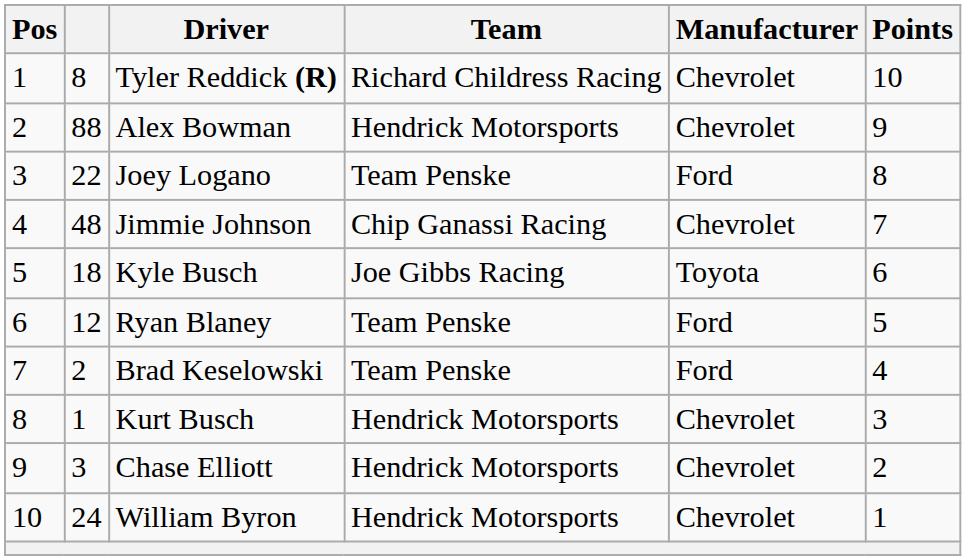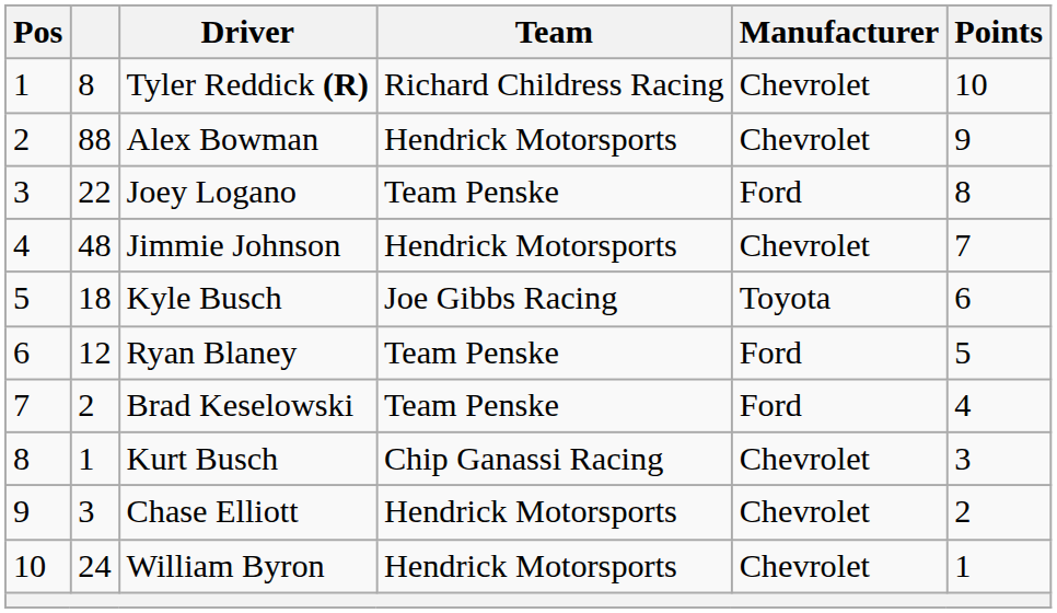Jimmie Johnson | Team: Chip Ganassi Racing -> Hendrick Motorsports
Kurt Busch | Team: Hendrick Motorsports -> Chip Ganassi Racing
